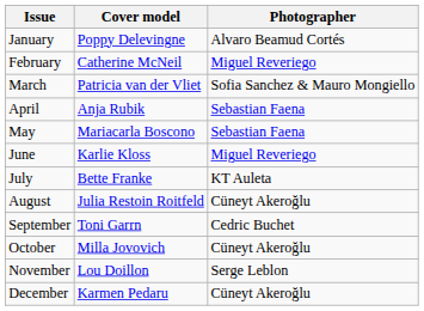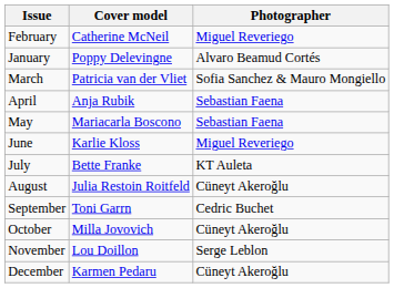rows swapped: January <-> February
